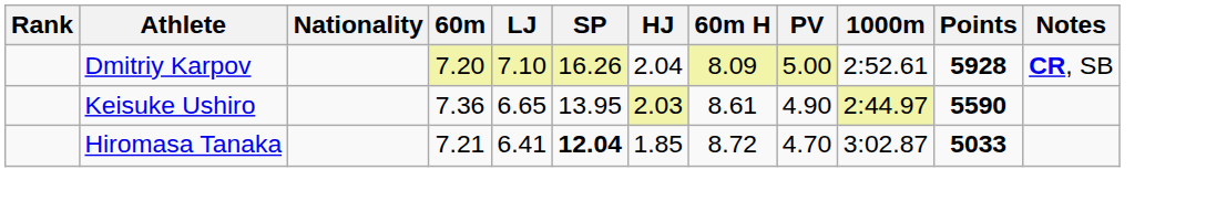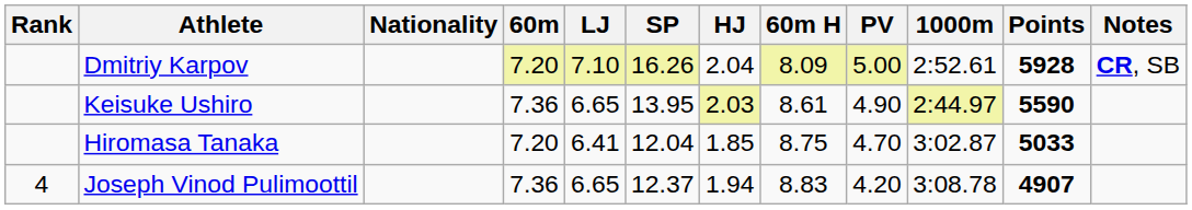Hiromasa Tanaka | 60m: 7.21 -> 7.20
Hiromasa Tanaka | SP: bold -> normal
Hiromasa Tanaka | 60m H: 8.72 -> 8.75
+ row: 4 | Joseph Vinod Pulimoottil | 7.36 | 6.65 | 12.37 | 1.94 | 8.83 | 4.20 | 3:08.78 | 4907
